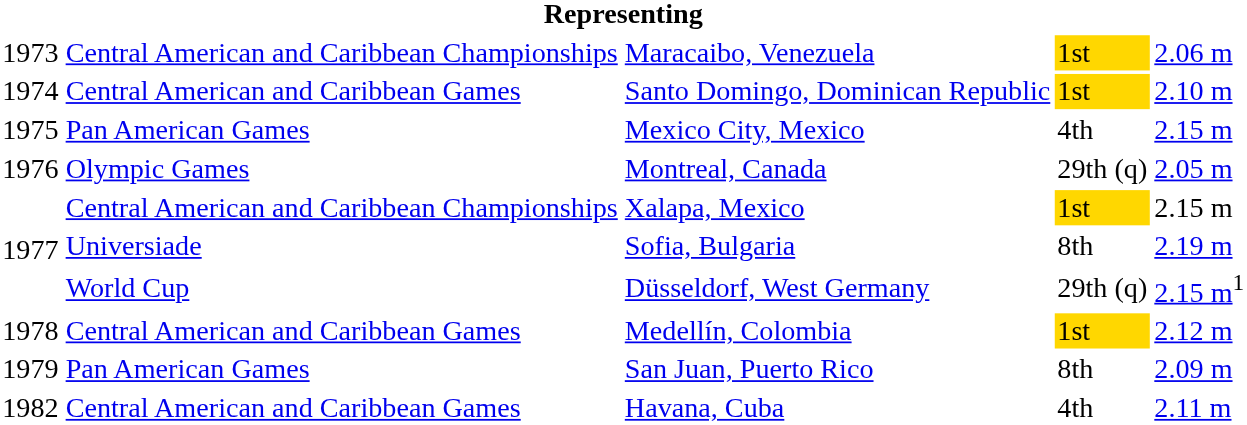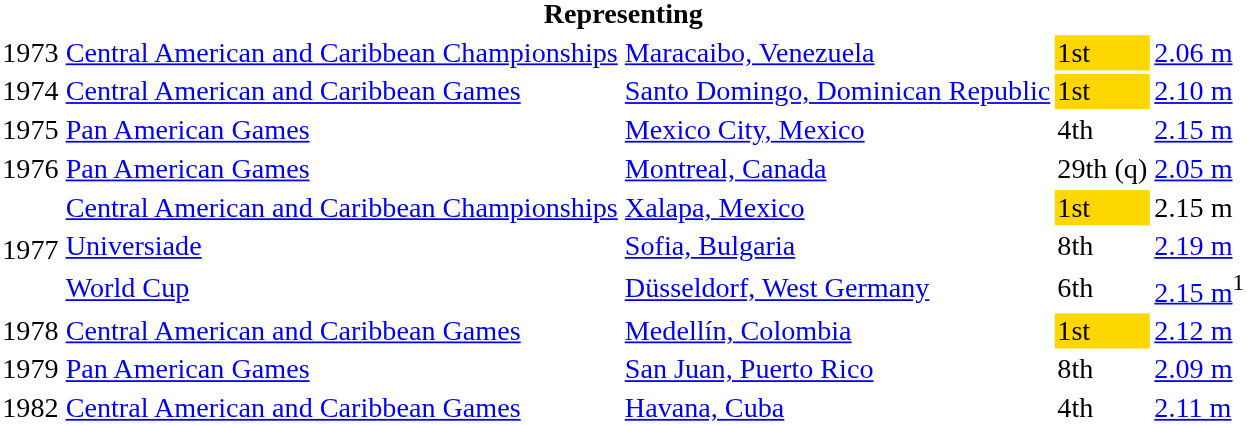Montreal, Canada | column 2: Olympic Games -> Pan American Games
Düsseldorf, West Germany | column 4: 29th (q) -> 6th
